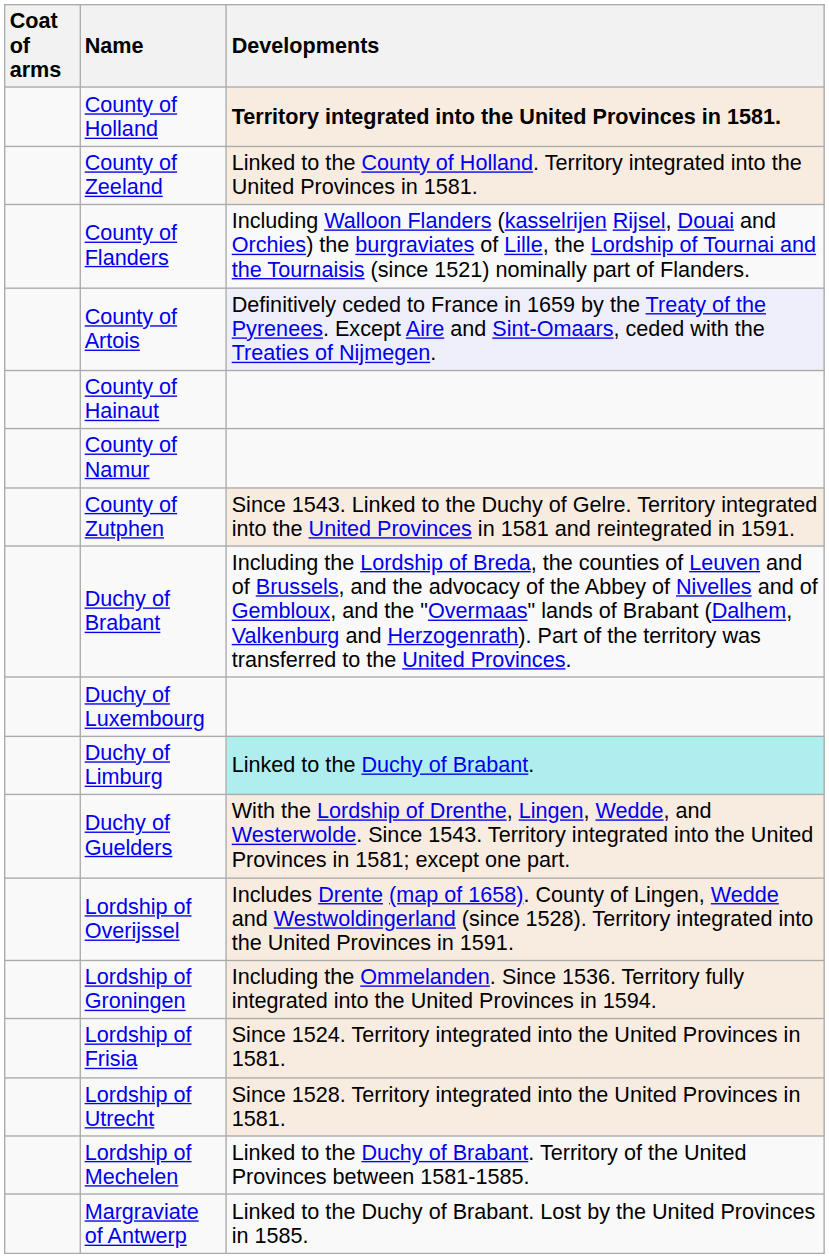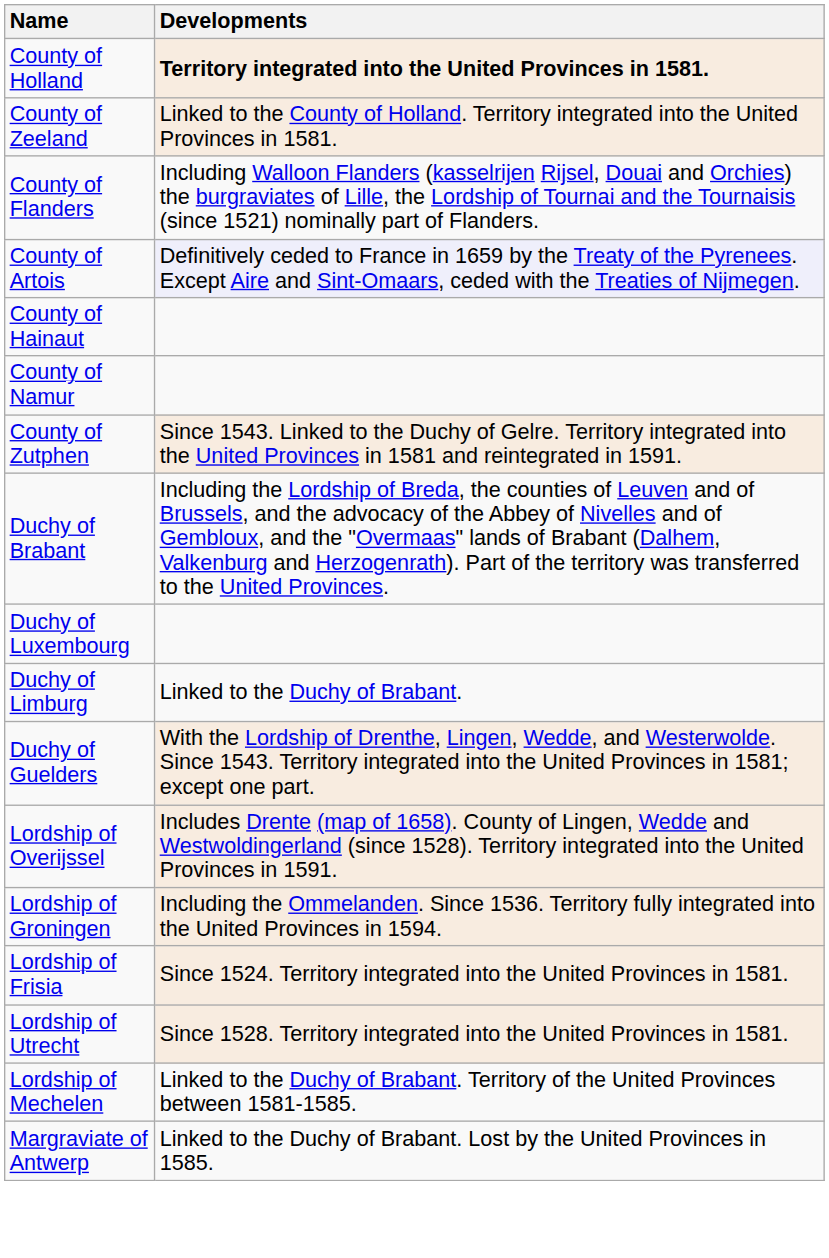- column: Coat of arms
Duchy of Limburg | Developments: paleturquoise background -> no background
